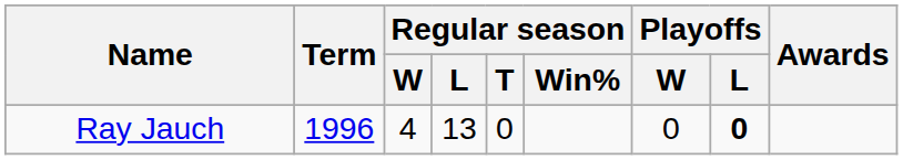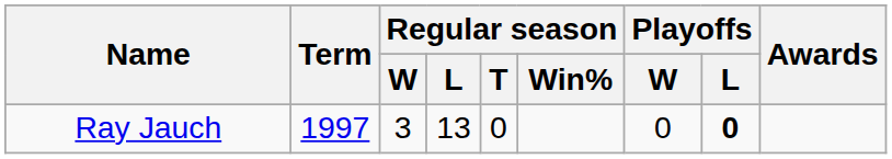Ray Jauch | Term: 1996 -> 1997
Ray Jauch | Regular season / W: 4 -> 3
